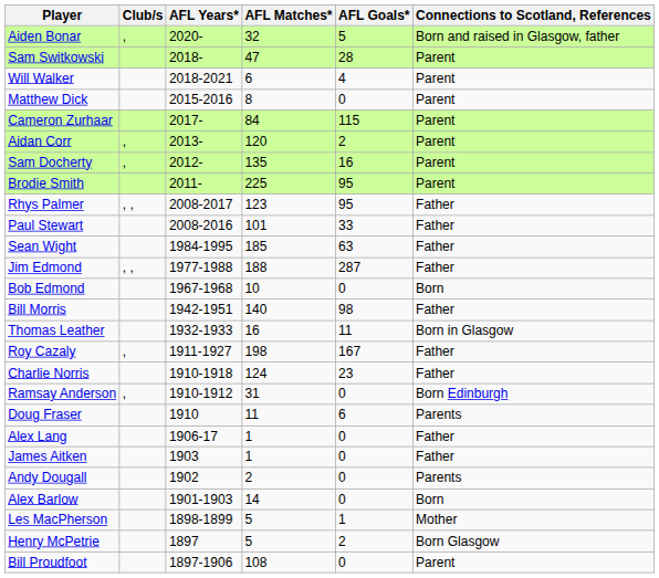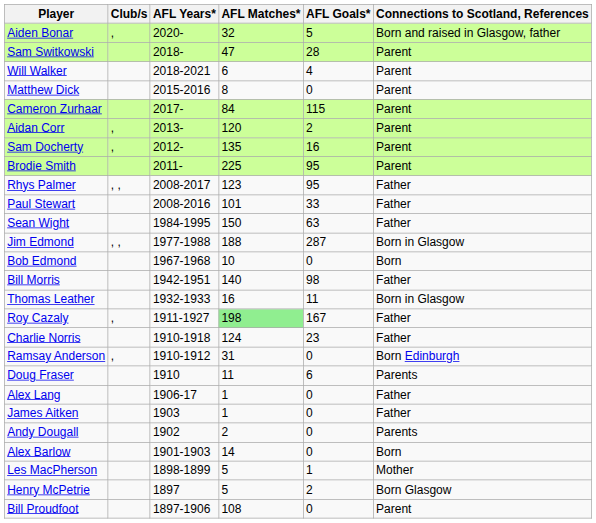Sean Wight | AFL Matches*: 185 -> 150
Jim Edmond | Connections to Scotland, References: Father -> Born in Glasgow
Roy Cazaly | AFL Matches*: no background -> lightgreen background
